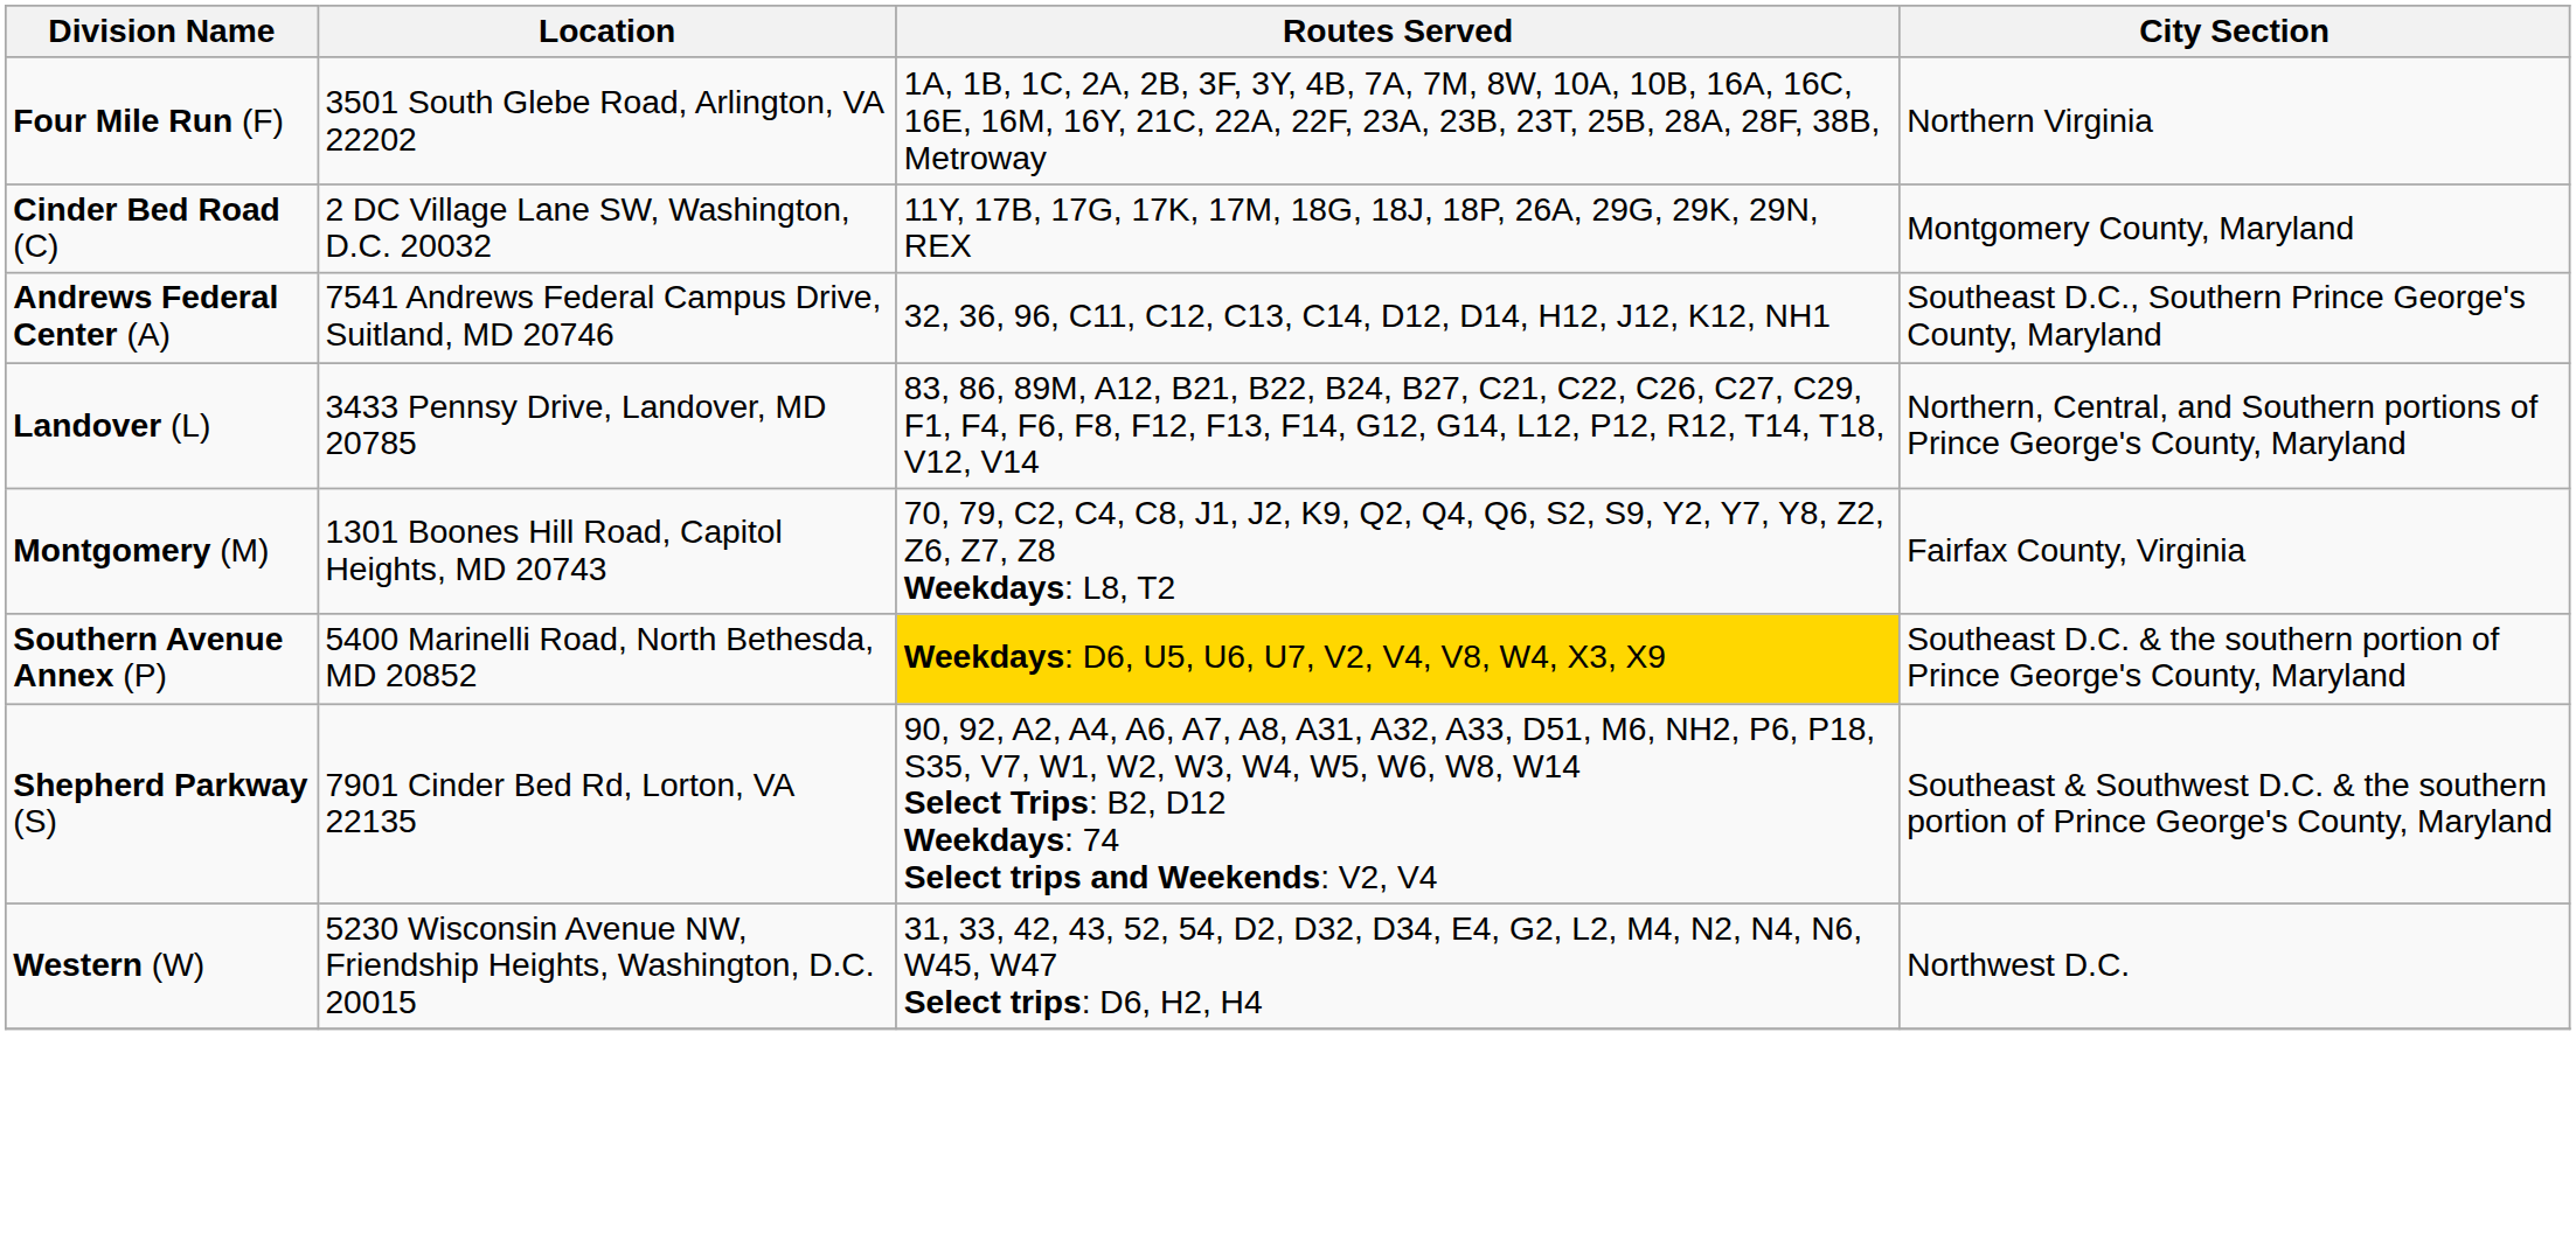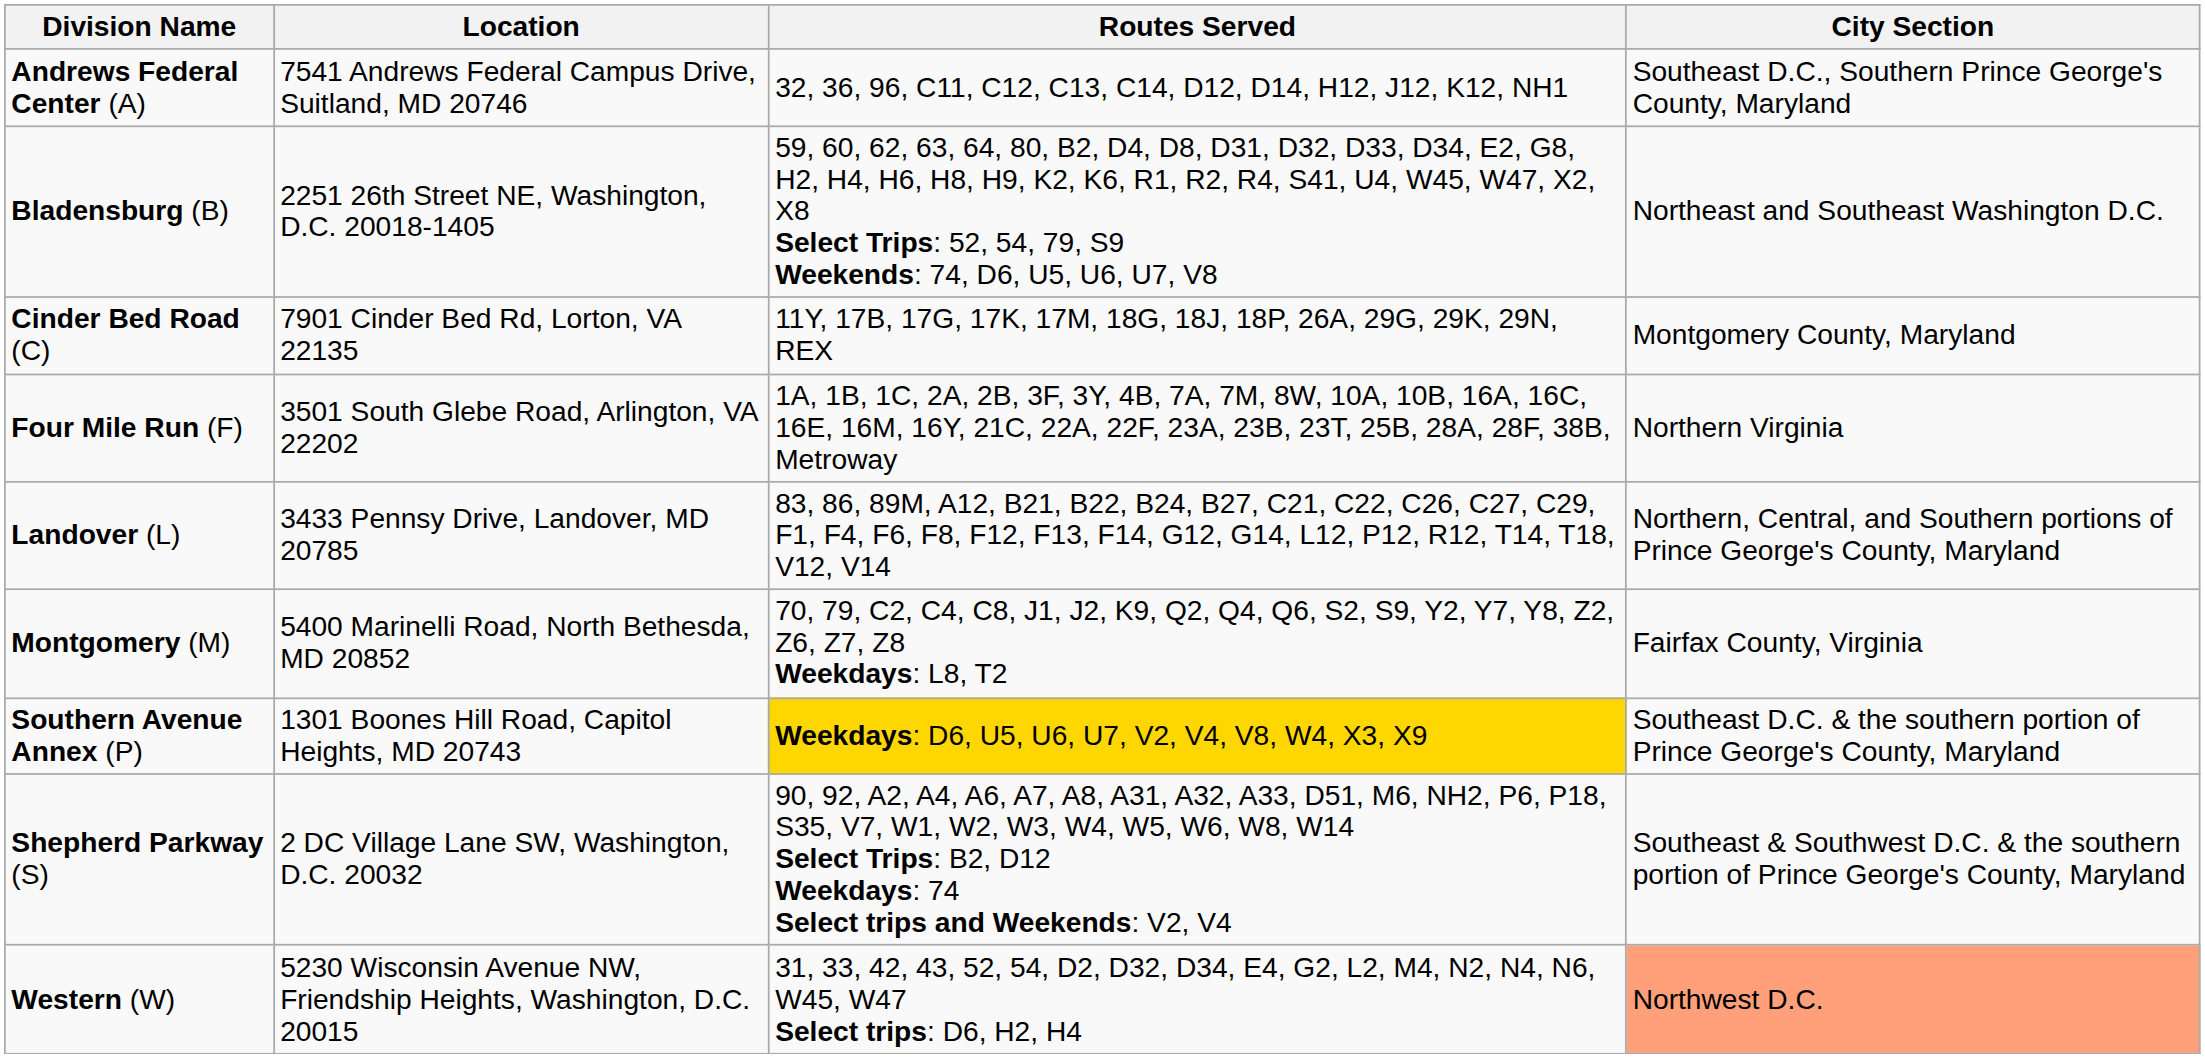rows swapped: Andrews Federal Center (A) <-> Four Mile Run (F)
+ row: Bladensburg (B) | 2251 26th Street NE, Washington, D.C. 20018-1405 | 59, 60, 62, 63, 64, 80, B2, D4, D8, D31, D32, D33, D34, E2, G8, H2, H4, H6, H8, H9, K2, K6, R1, R2, R4, S41, U4, W45, W47, X2, X8 Select Trips: 52, 54, 79, S9 Weekends: 74, D6, U5, U6, U7, V8 | Northeast and Southeast Washington D.C.
Cinder Bed Road (C) | Location: 2 DC Village Lane SW, Washington, D.C. 20032 -> 7901 Cinder Bed Rd, Lorton, VA 22135
Montgomery (M) | Location: 1301 Boones Hill Road, Capitol Heights, MD 20743 -> 5400 Marinelli Road, North Bethesda, MD 20852
Southern Avenue Annex (P) | Location: 5400 Marinelli Road, North Bethesda, MD 20852 -> 1301 Boones Hill Road, Capitol Heights, MD 20743
Shepherd Parkway (S) | Location: 7901 Cinder Bed Rd, Lorton, VA 22135 -> 2 DC Village Lane SW, Washington, D.C. 20032
Western (W) | City Section: no background -> lightsalmon background
